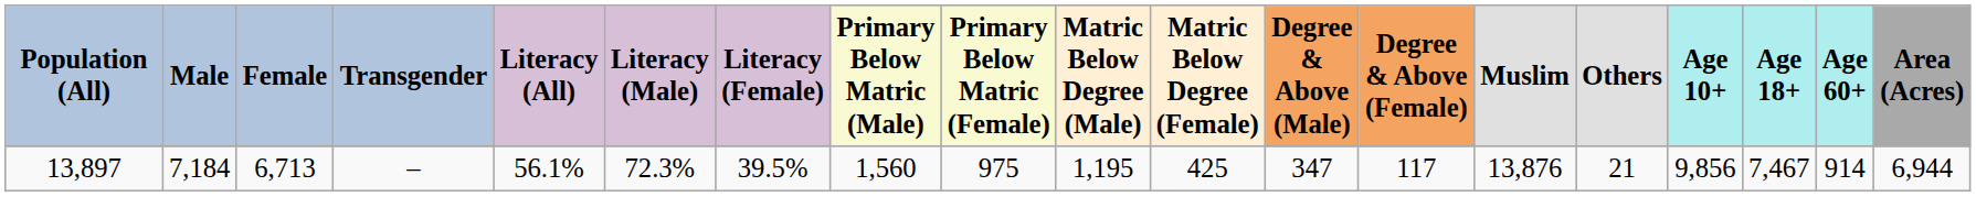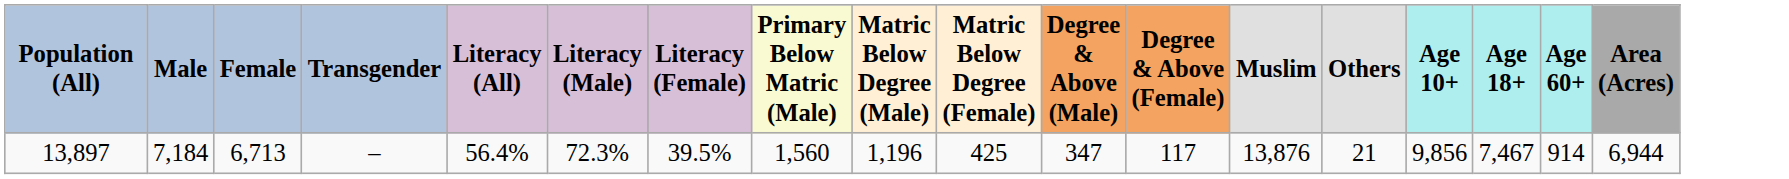- column: Primary Below Matric (Female) | 975
13,897 | Literacy (All): 56.1% -> 56.4%
13,897 | Matric Below Degree (Male): 1,195 -> 1,196
